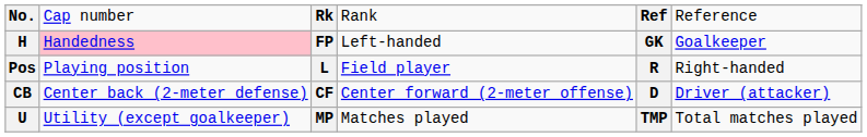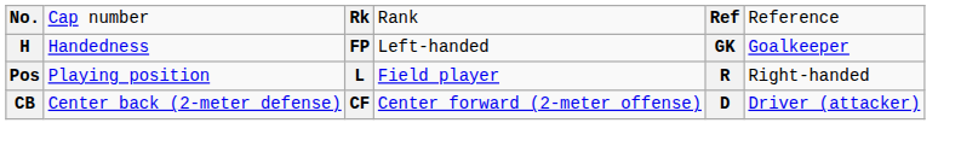H | column 2: pink background -> no background
- row: U | Utility (except goalkeeper) | MP | Matches played | TMP | Total matches played
